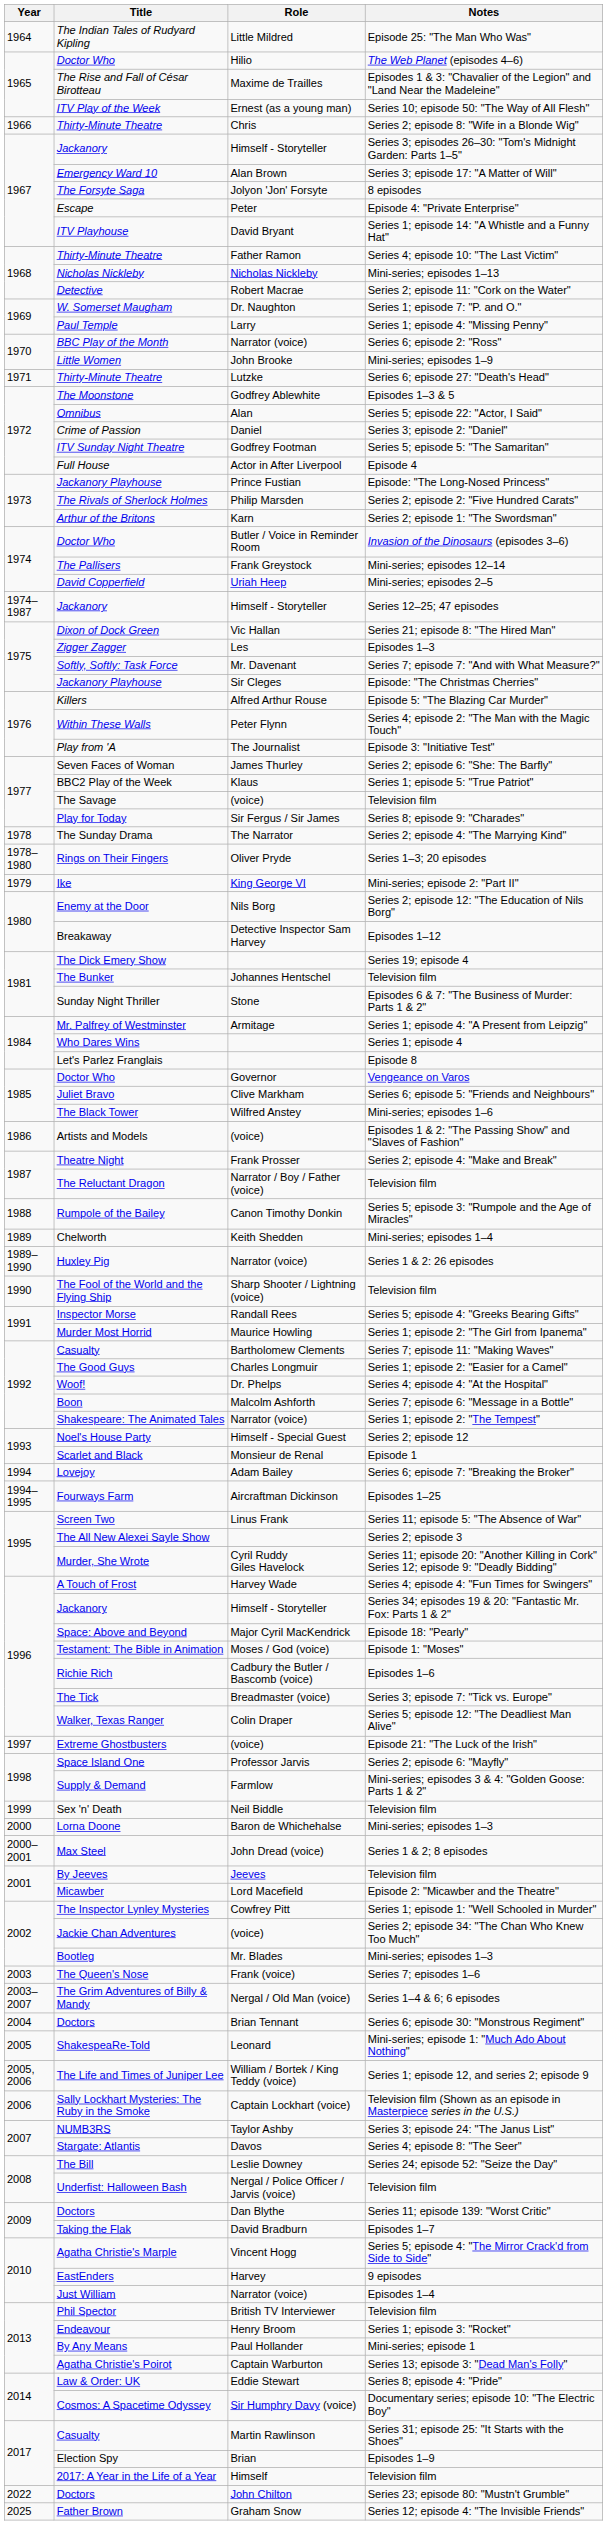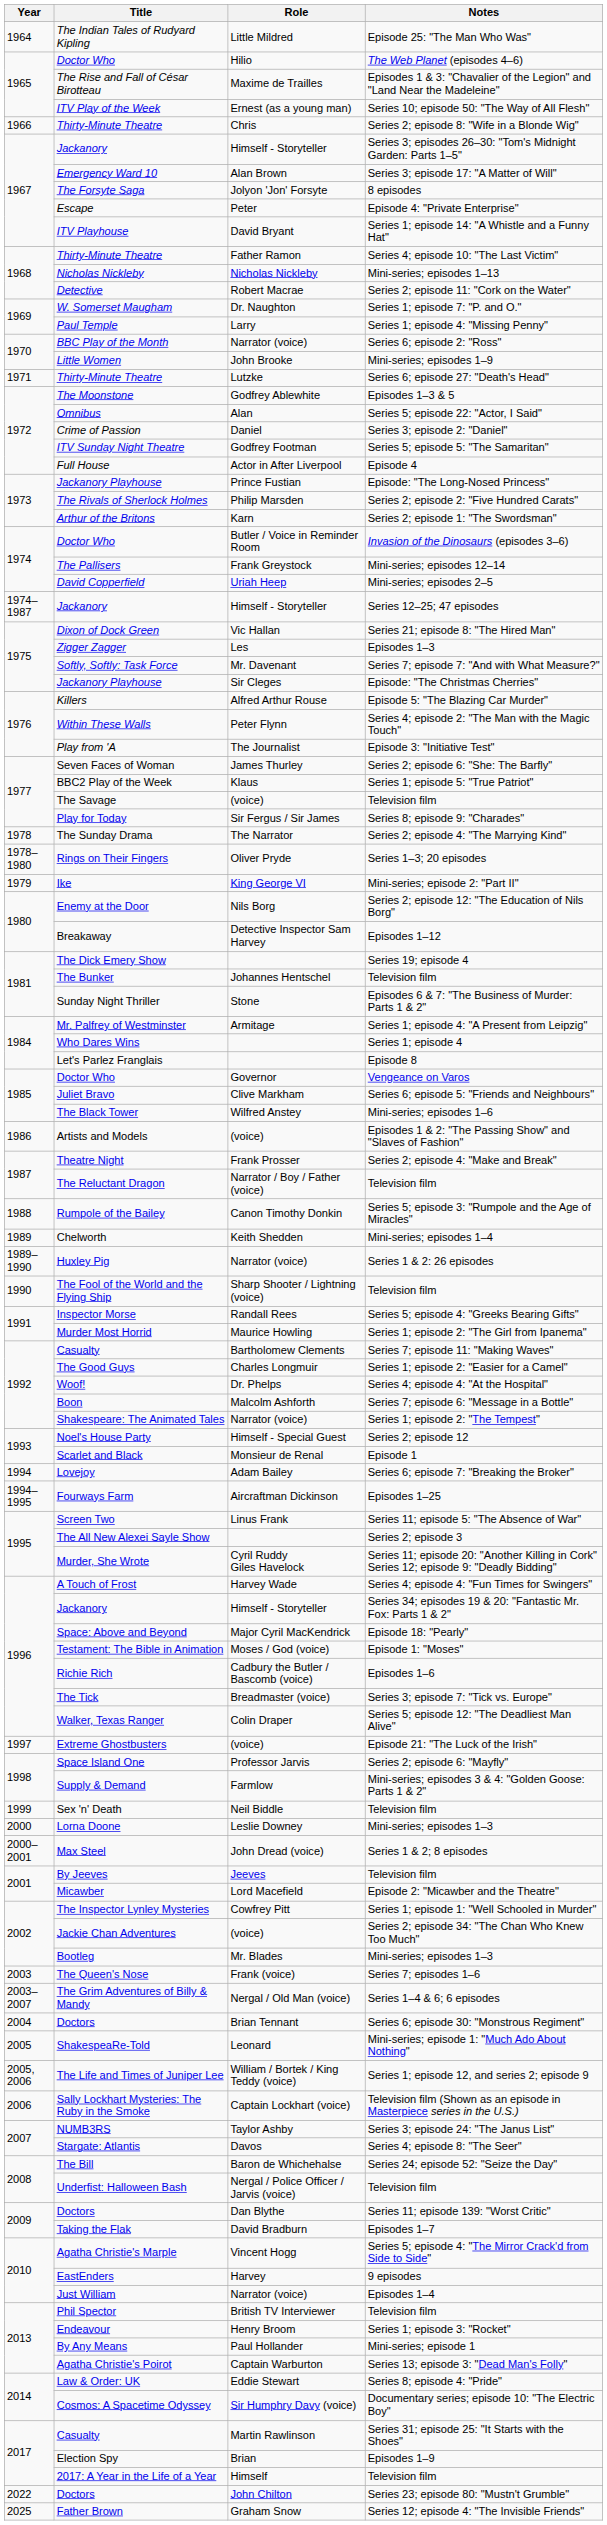Lorna Doone / Mini-series; episodes 1–3 | Role: Baron de Whichehalse -> Leslie Downey
Series 24; episode 52: "Seize the Day" | Role: Leslie Downey -> Baron de Whichehalse
